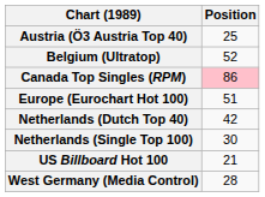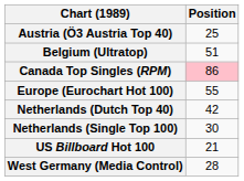Belgium (Ultratop) | Position: 52 -> 51
Europe (Eurochart Hot 100) | Position: 51 -> 55
